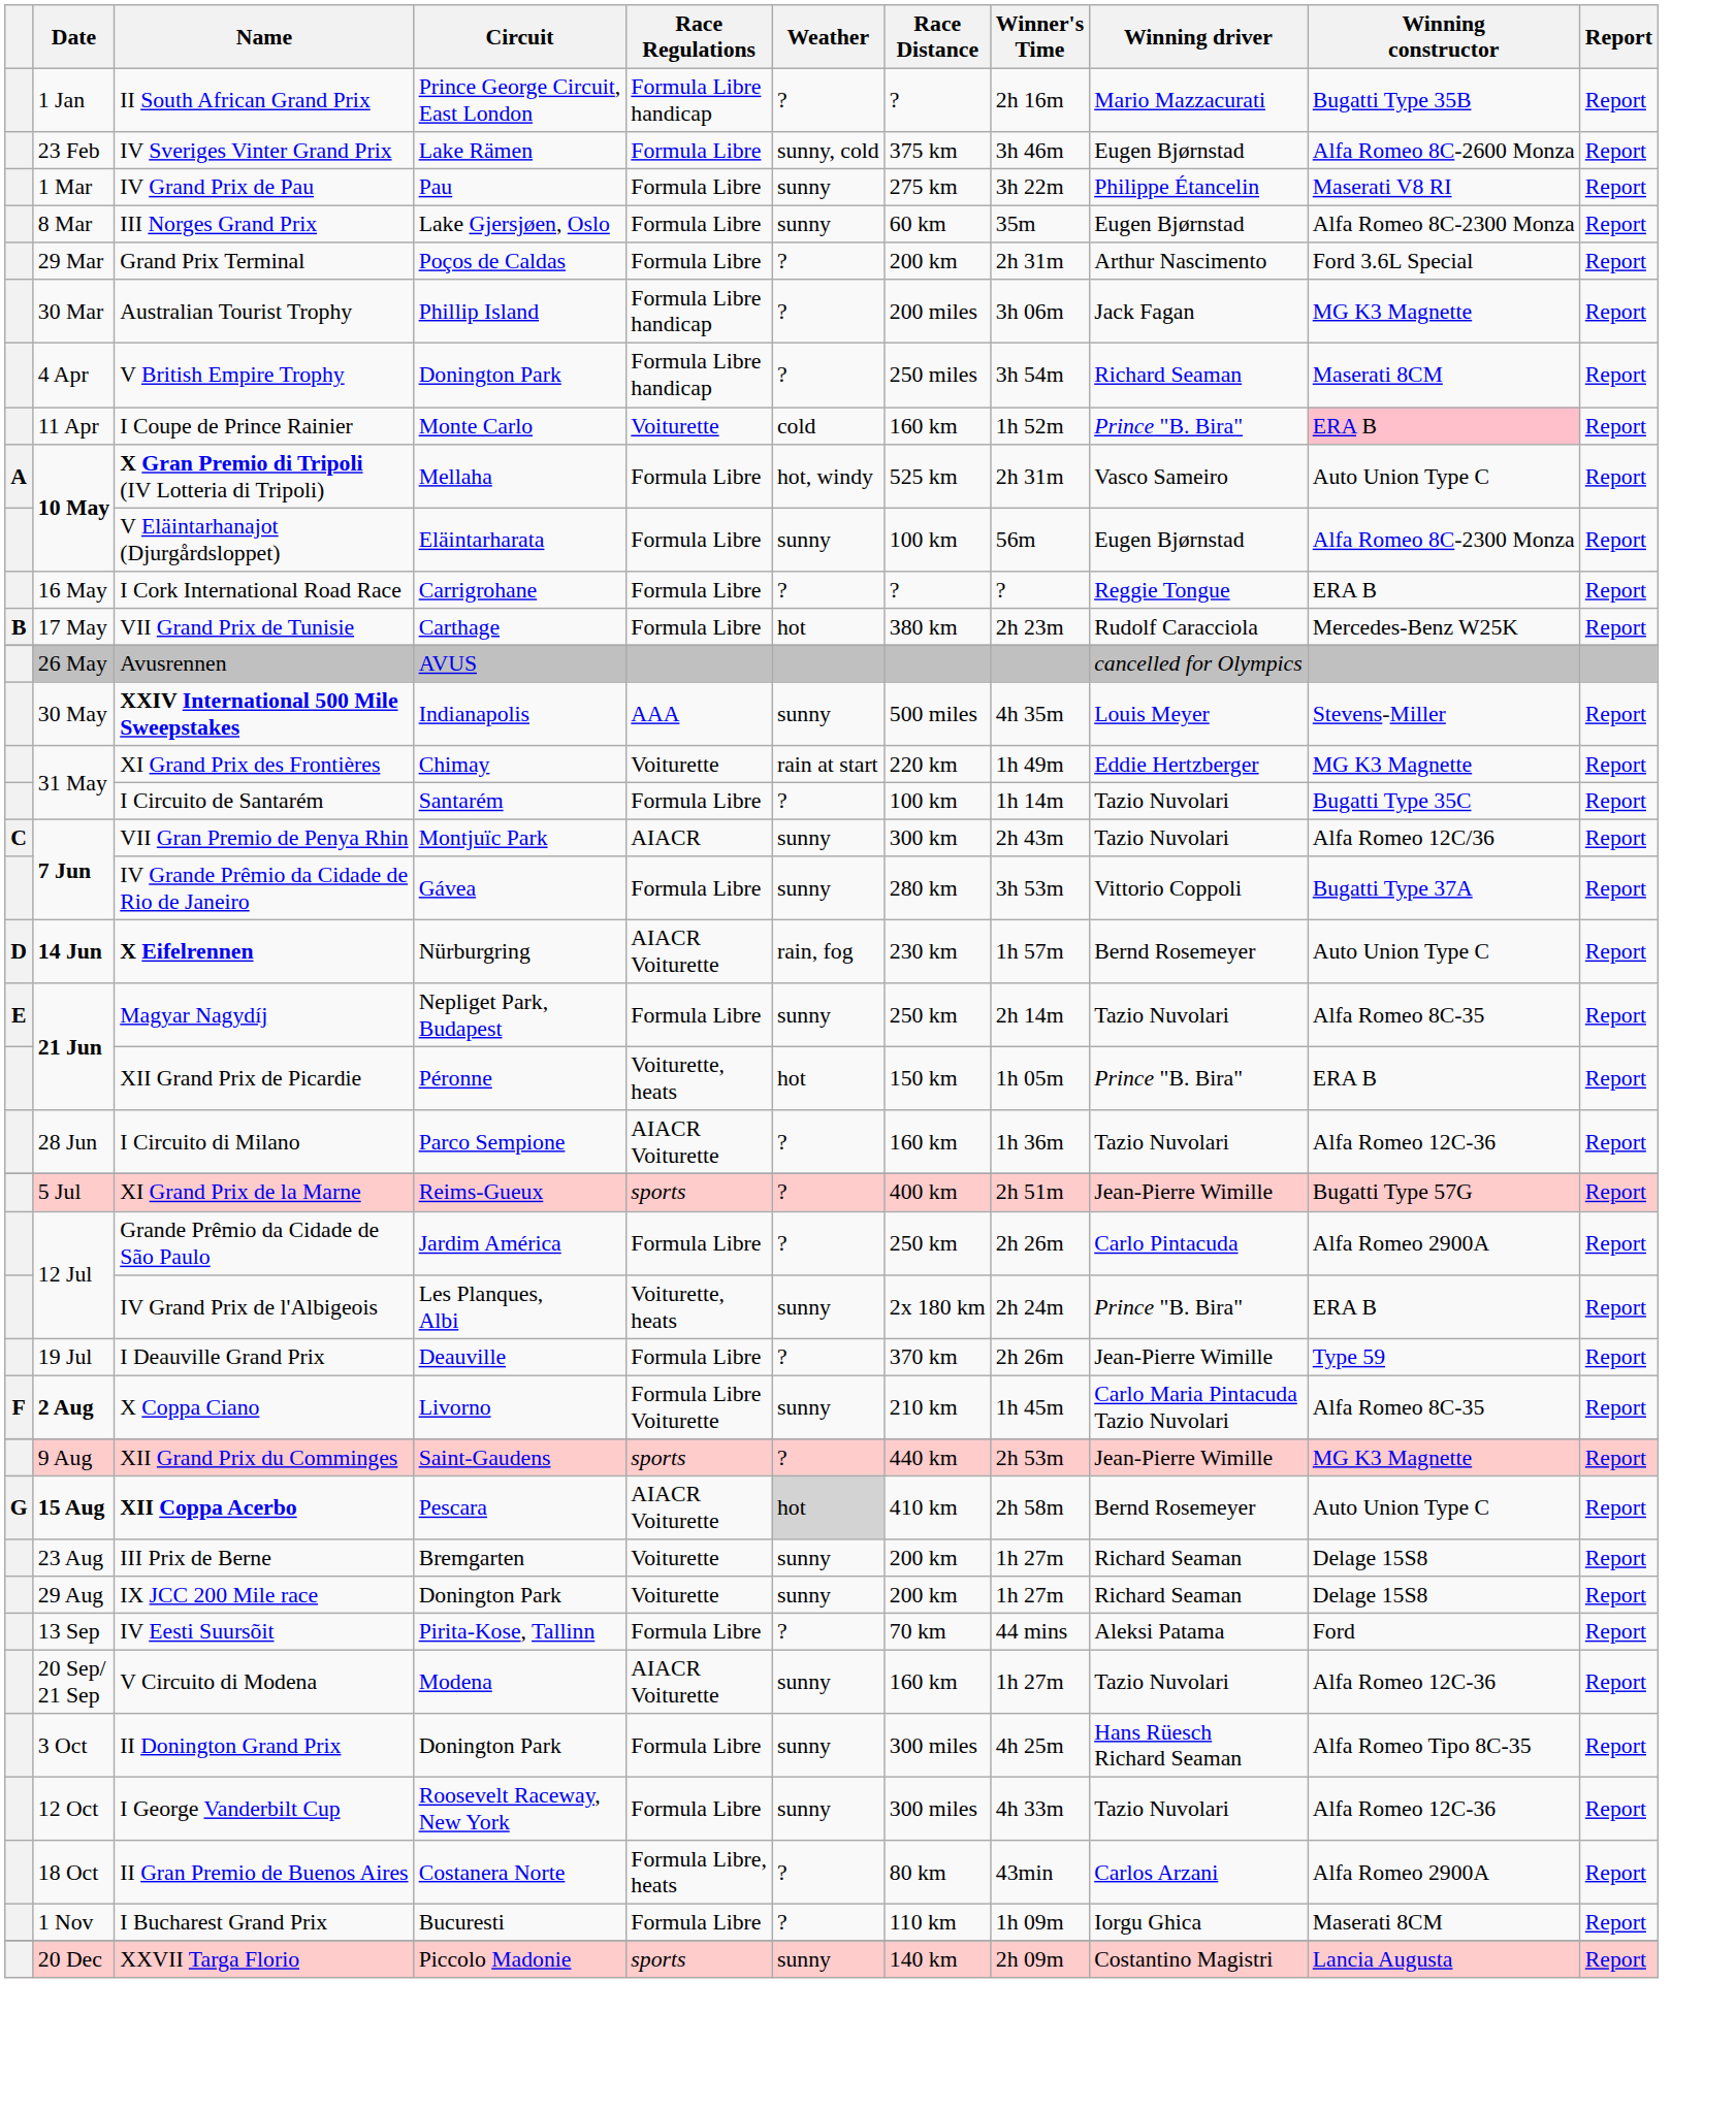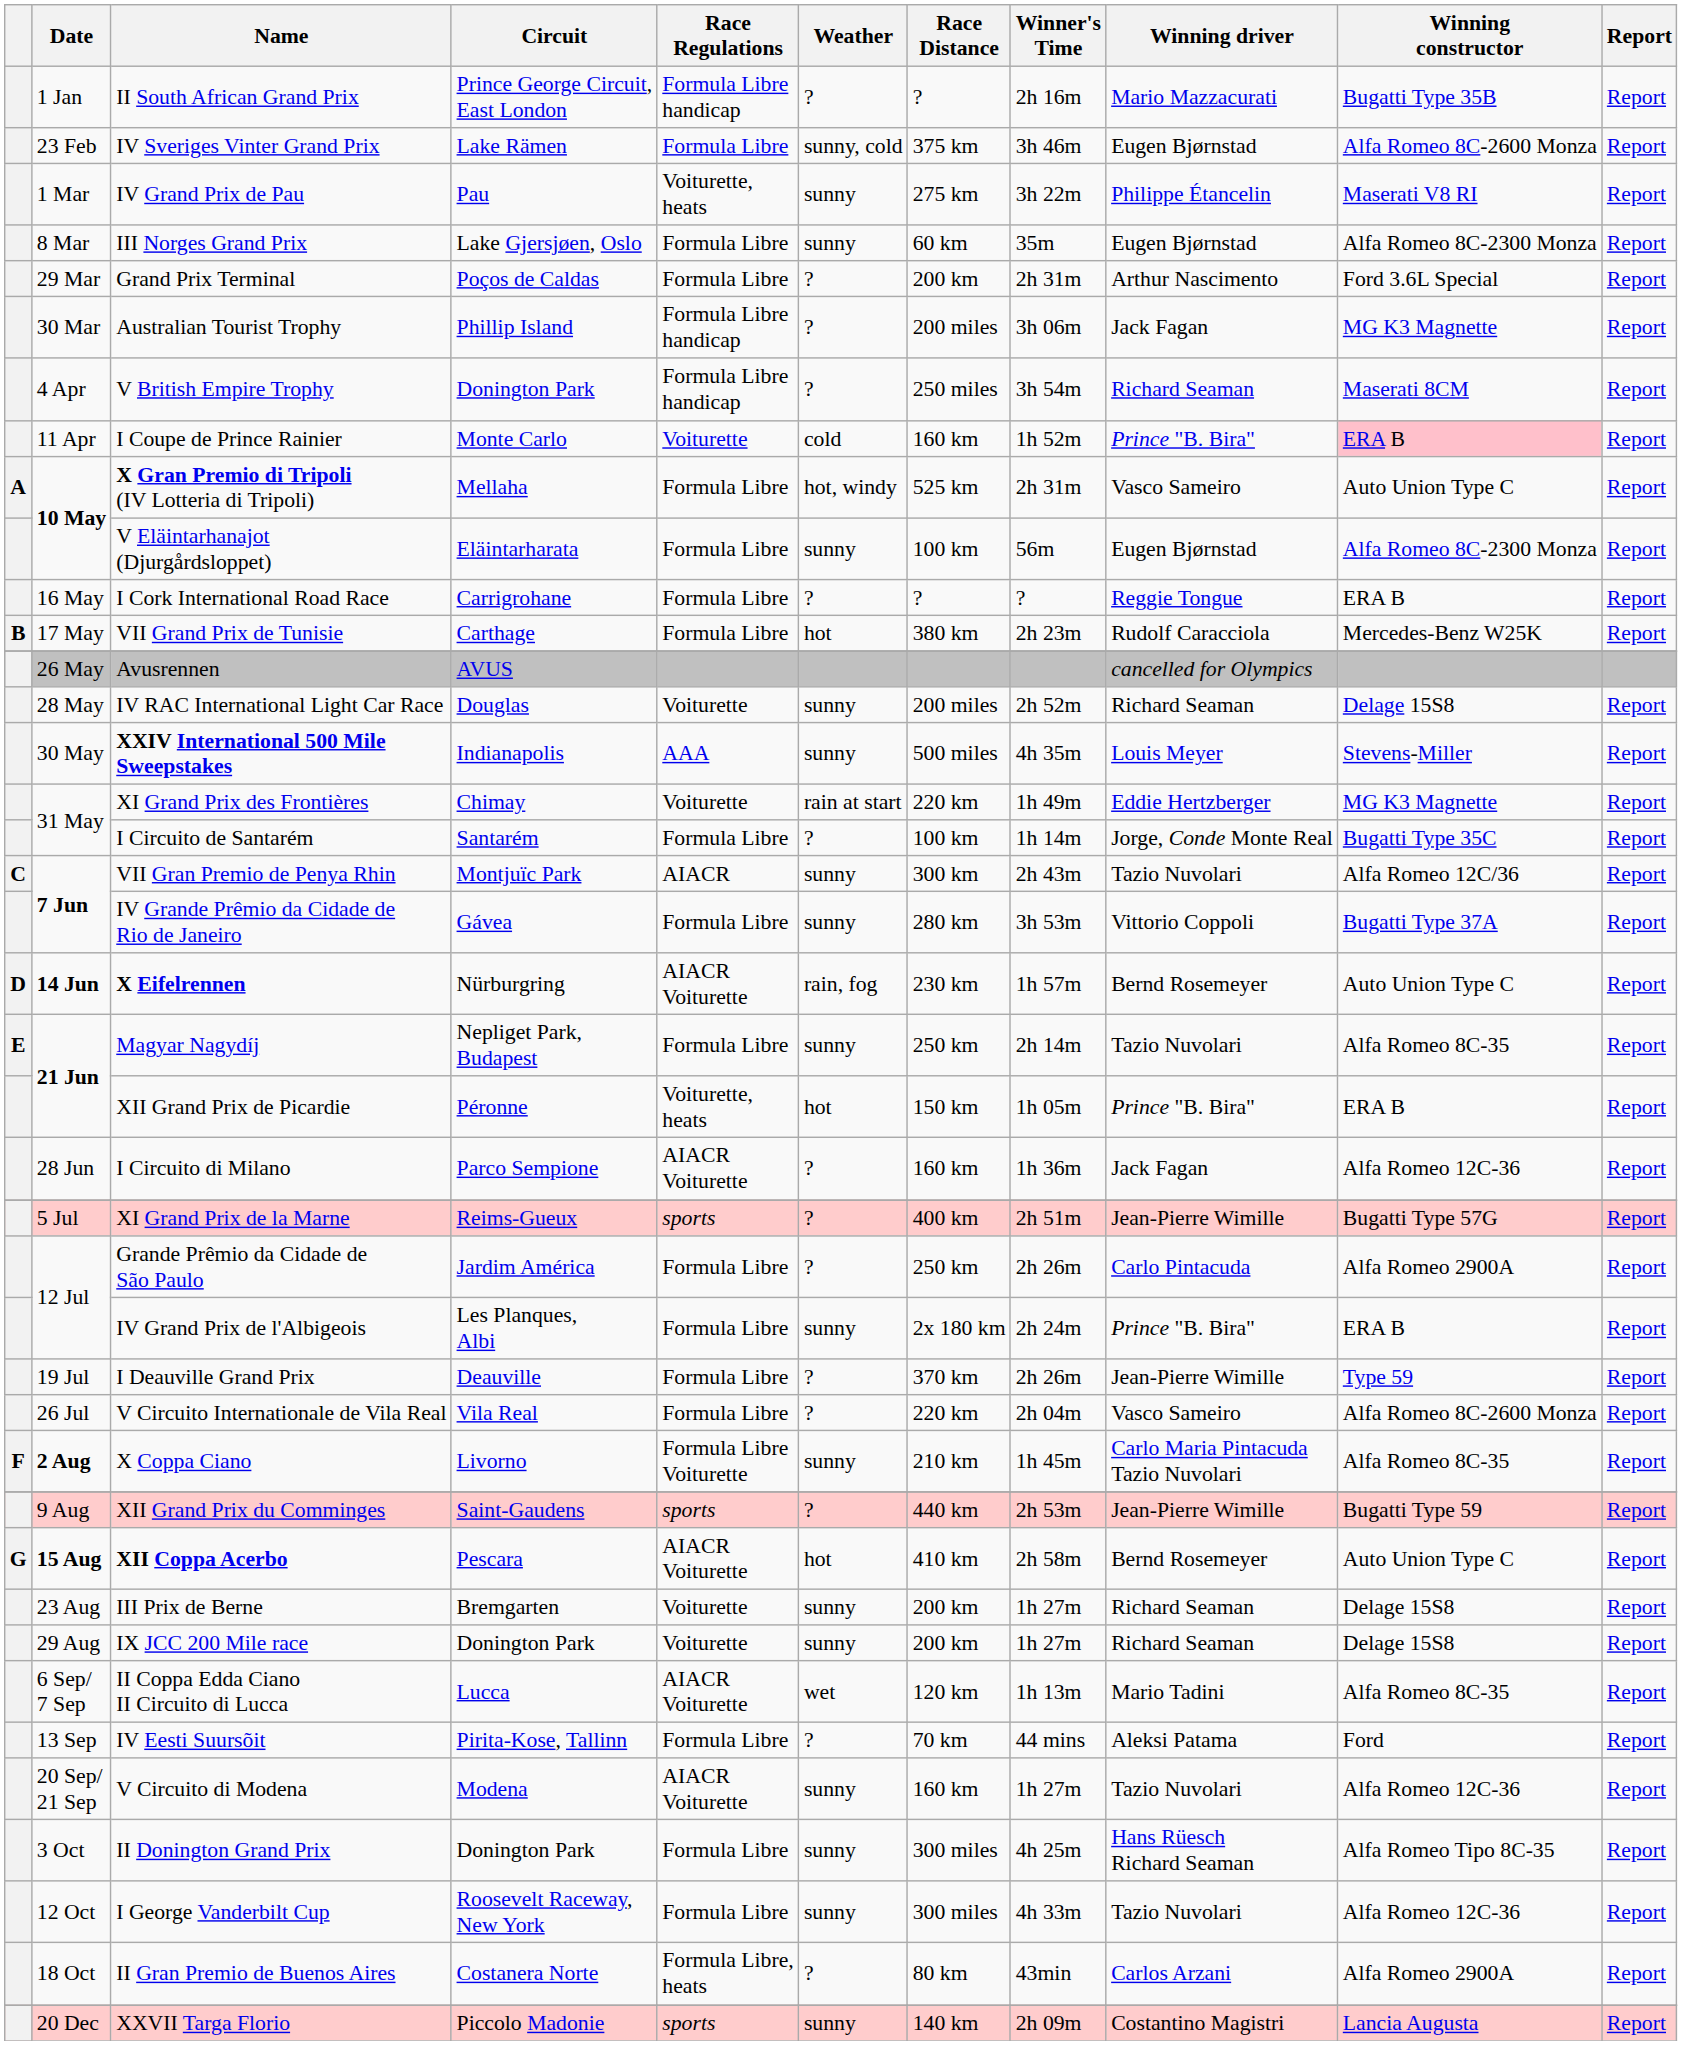IV Grand Prix de Pau | Race Regulations: Formula Libre -> Voiturette, heats
+ row: 28 May | IV RAC International Light Car Race | Douglas | Voiturette | sunny | 200 miles | 2h 52m | Richard Seaman | Delage 15S8 | Report
I Circuito de Santarém | Winning driver: Tazio Nuvolari -> Jorge, Conde Monte Real
I Circuito di Milano | Winning driver: Tazio Nuvolari -> Jack Fagan
IV Grand Prix de l'Albigeois | Race Regulations: Voiturette, heats -> Formula Libre
+ row: 26 Jul | V Circuito Internationale de Vila Real | Vila Real | Formula Libre | ? | 220 km | 2h 04m | Vasco Sameiro | Alfa Romeo 8C-2600 Monza | Report
XII Grand Prix du Comminges | Winning constructor: MG K3 Magnette -> Bugatti Type 59
XII Coppa Acerbo | Weather: lightgrey background -> no background
+ row: 6 Sep/ 7 Sep | II Coppa Edda Ciano II Circuito di Lucca | Lucca | AIACR Voiturette | wet | 120 km | 1h 13m | Mario Tadini | Alfa Romeo 8C-35 | Report
- row: 1 Nov | I Bucharest Grand Prix | Bucuresti | Formula Libre | ? | 110 km | 1h 09m | Iorgu Ghica | Maserati 8CM | Report
